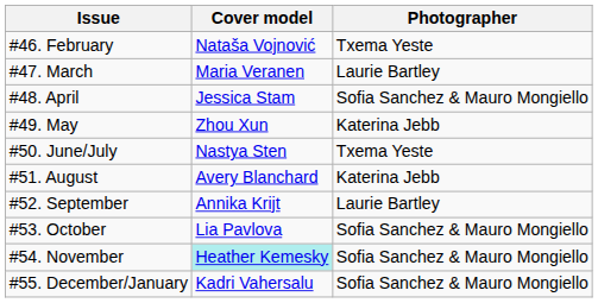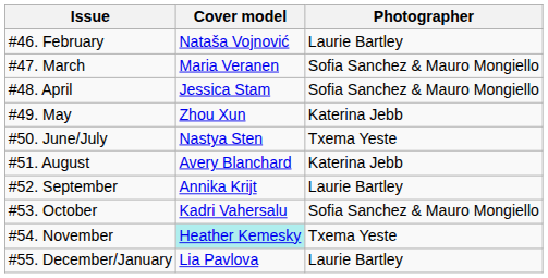#46. February | Photographer: Txema Yeste -> Laurie Bartley
#47. March | Photographer: Laurie Bartley -> Sofia Sanchez & Mauro Mongiello
#53. October | Cover model: Lia Pavlova -> Kadri Vahersalu
#54. November | Photographer: Sofia Sanchez & Mauro Mongiello -> Txema Yeste
#55. December/January | Cover model: Kadri Vahersalu -> Lia Pavlova
#55. December/January | Photographer: Sofia Sanchez & Mauro Mongiello -> Laurie Bartley
